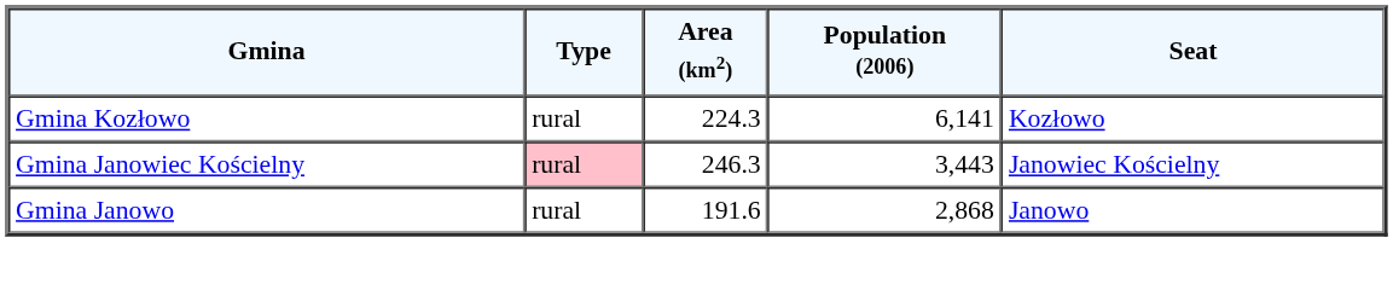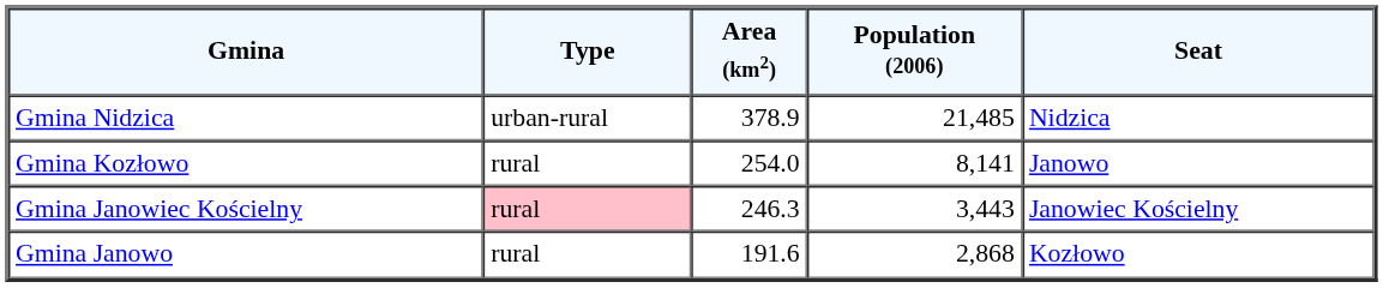+ row: Gmina Nidzica | urban-rural | 378.9 | 21,485 | Nidzica
Gmina Kozłowo | Area (km2): 224.3 -> 254.0
Gmina Kozłowo | Population (2006): 6,141 -> 8,141
Gmina Kozłowo | Seat: Kozłowo -> Janowo
Gmina Janowo | Seat: Janowo -> Kozłowo
